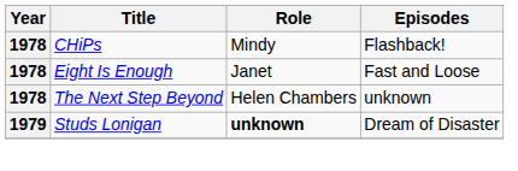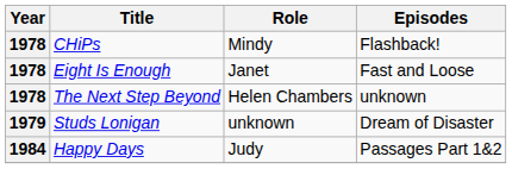Studs Lonigan | Role: bold -> normal
+ row: 1984 | Happy Days | Judy | Passages Part 1&2
